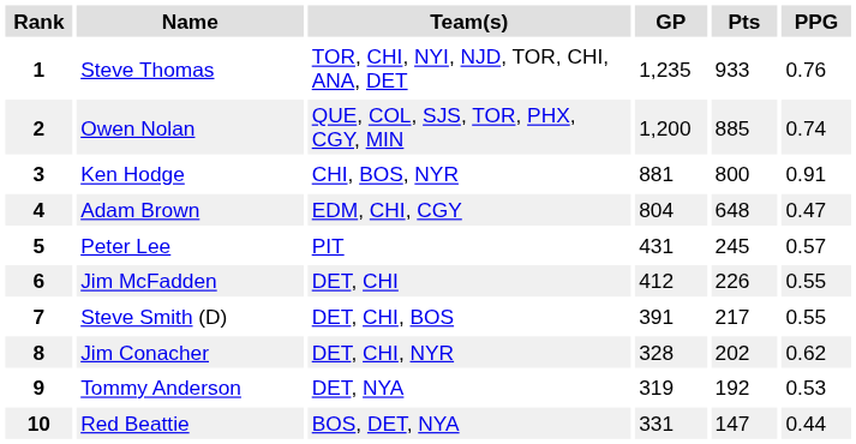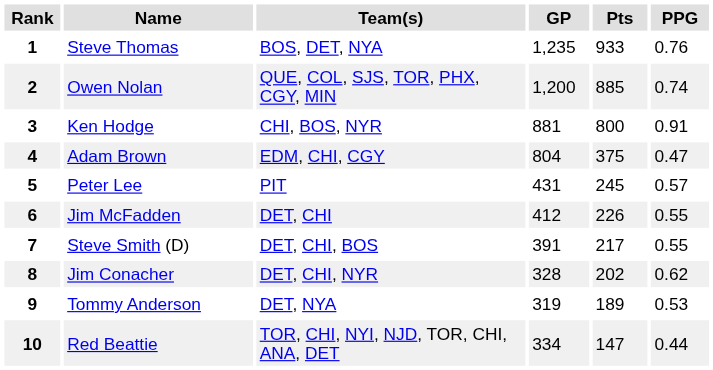1 | Team(s): TOR, CHI, NYI, NJD, TOR, CHI, ANA, DET -> BOS, DET, NYA
4 | Pts: 648 -> 375
9 | Pts: 192 -> 189
10 | Team(s): BOS, DET, NYA -> TOR, CHI, NYI, NJD, TOR, CHI, ANA, DET
10 | GP: 331 -> 334
